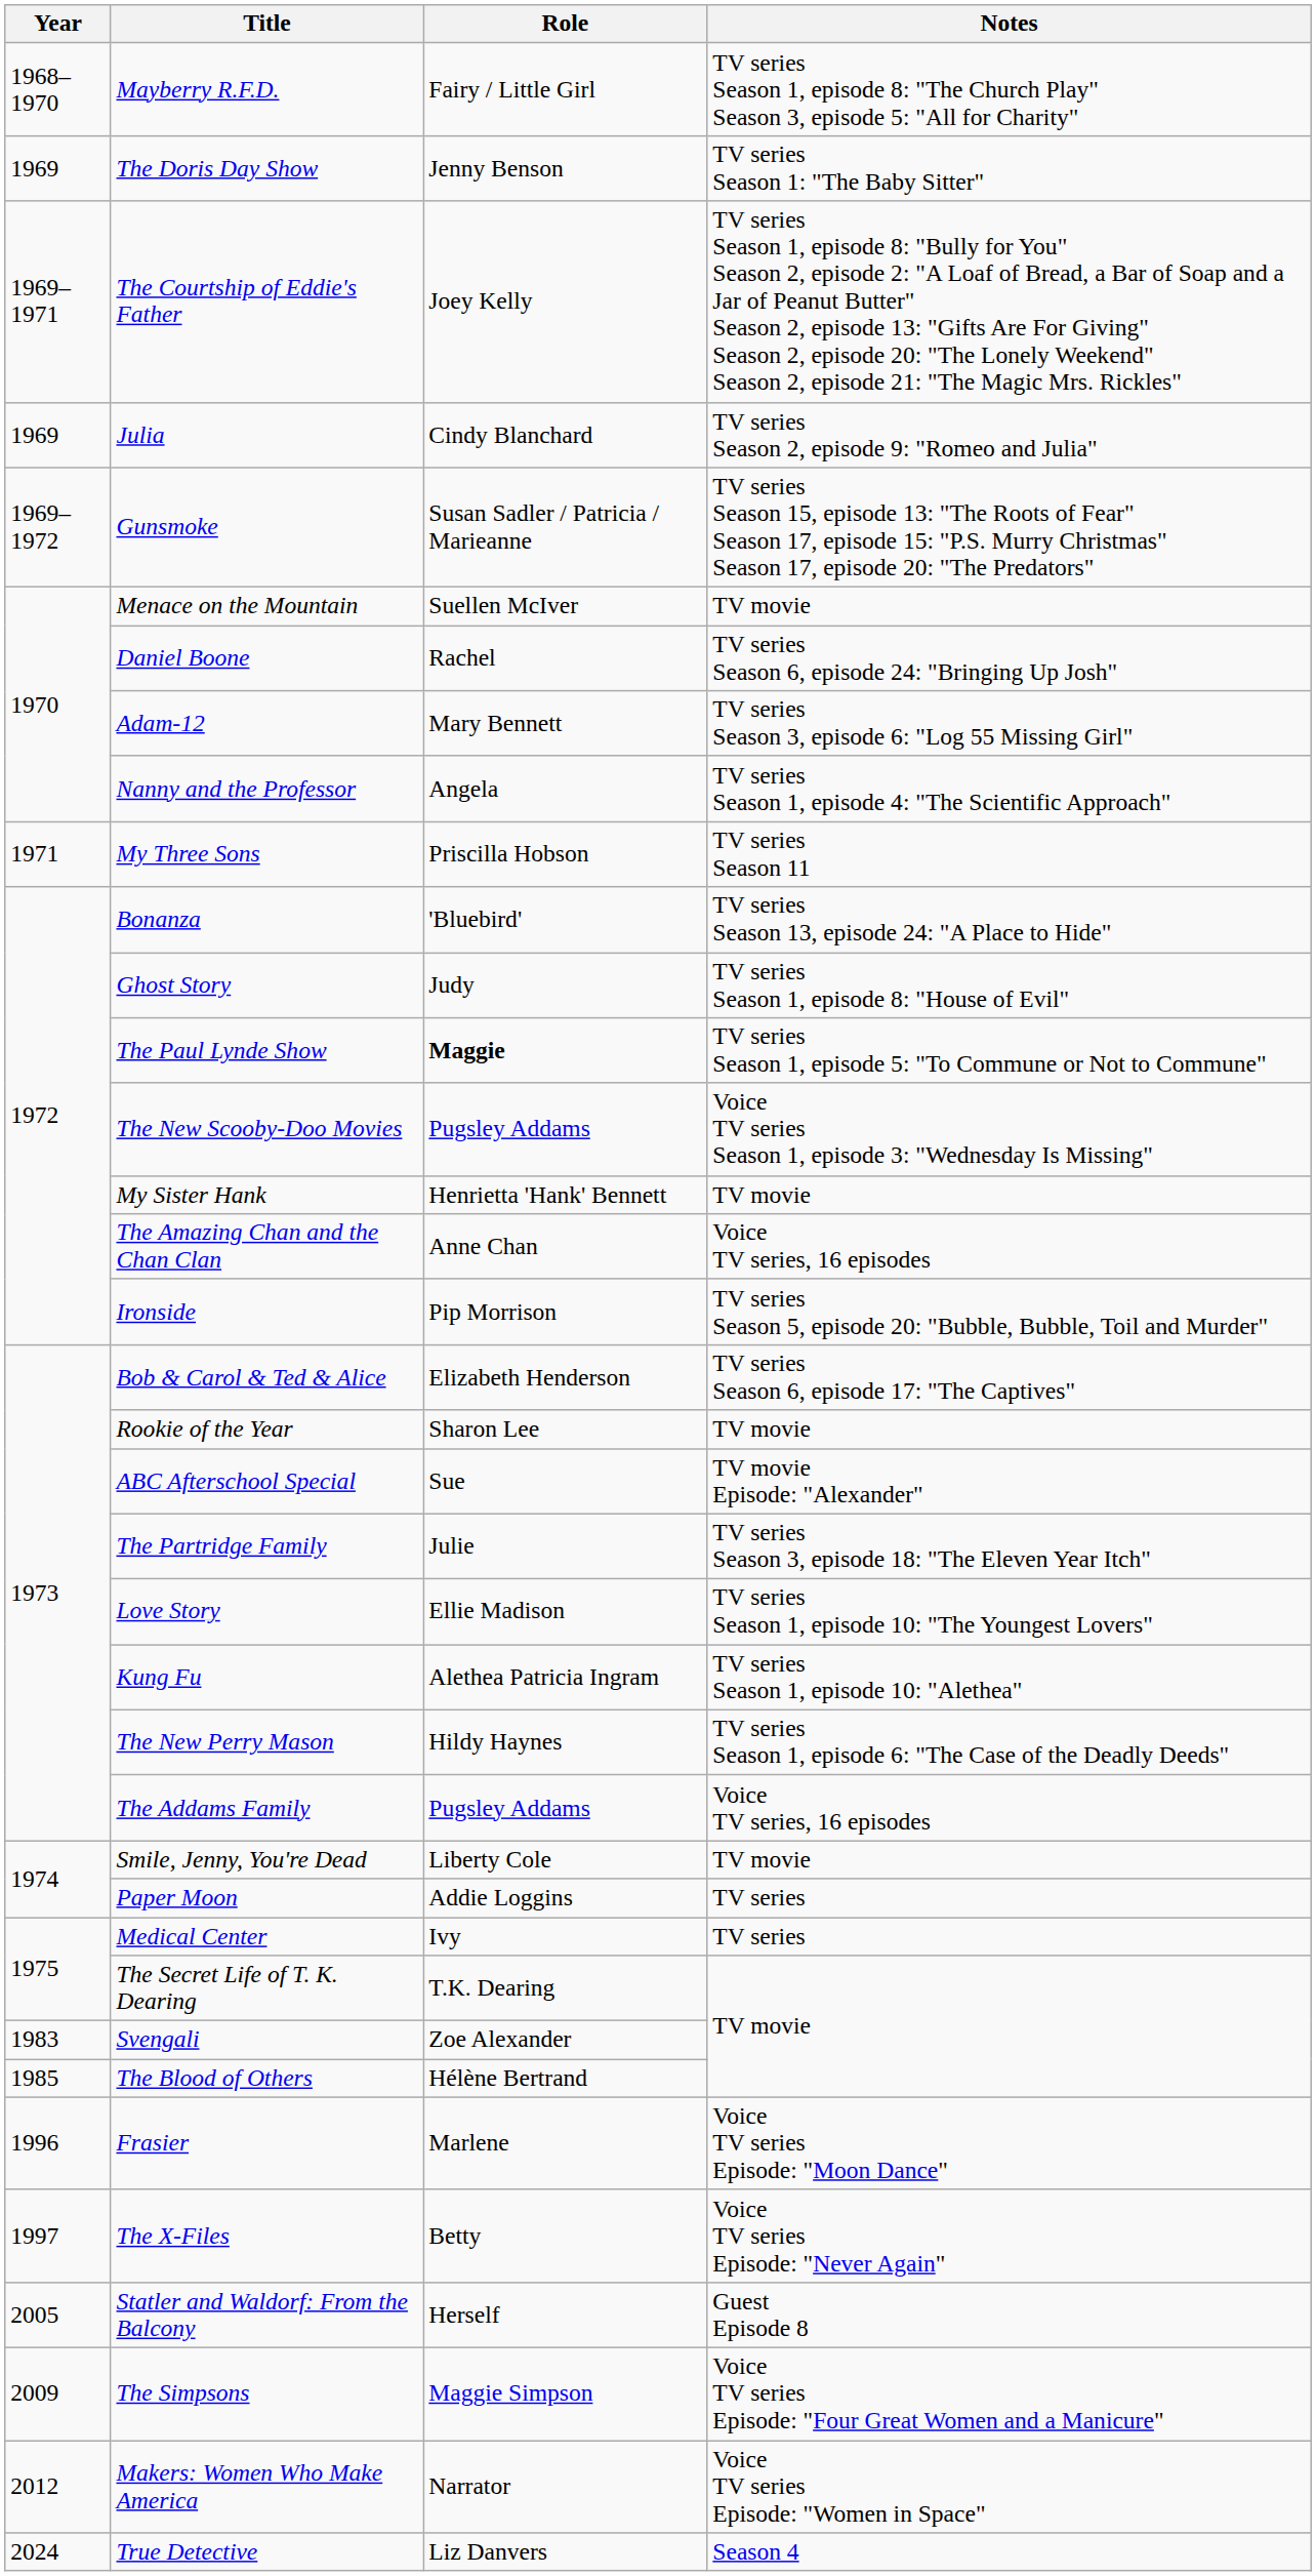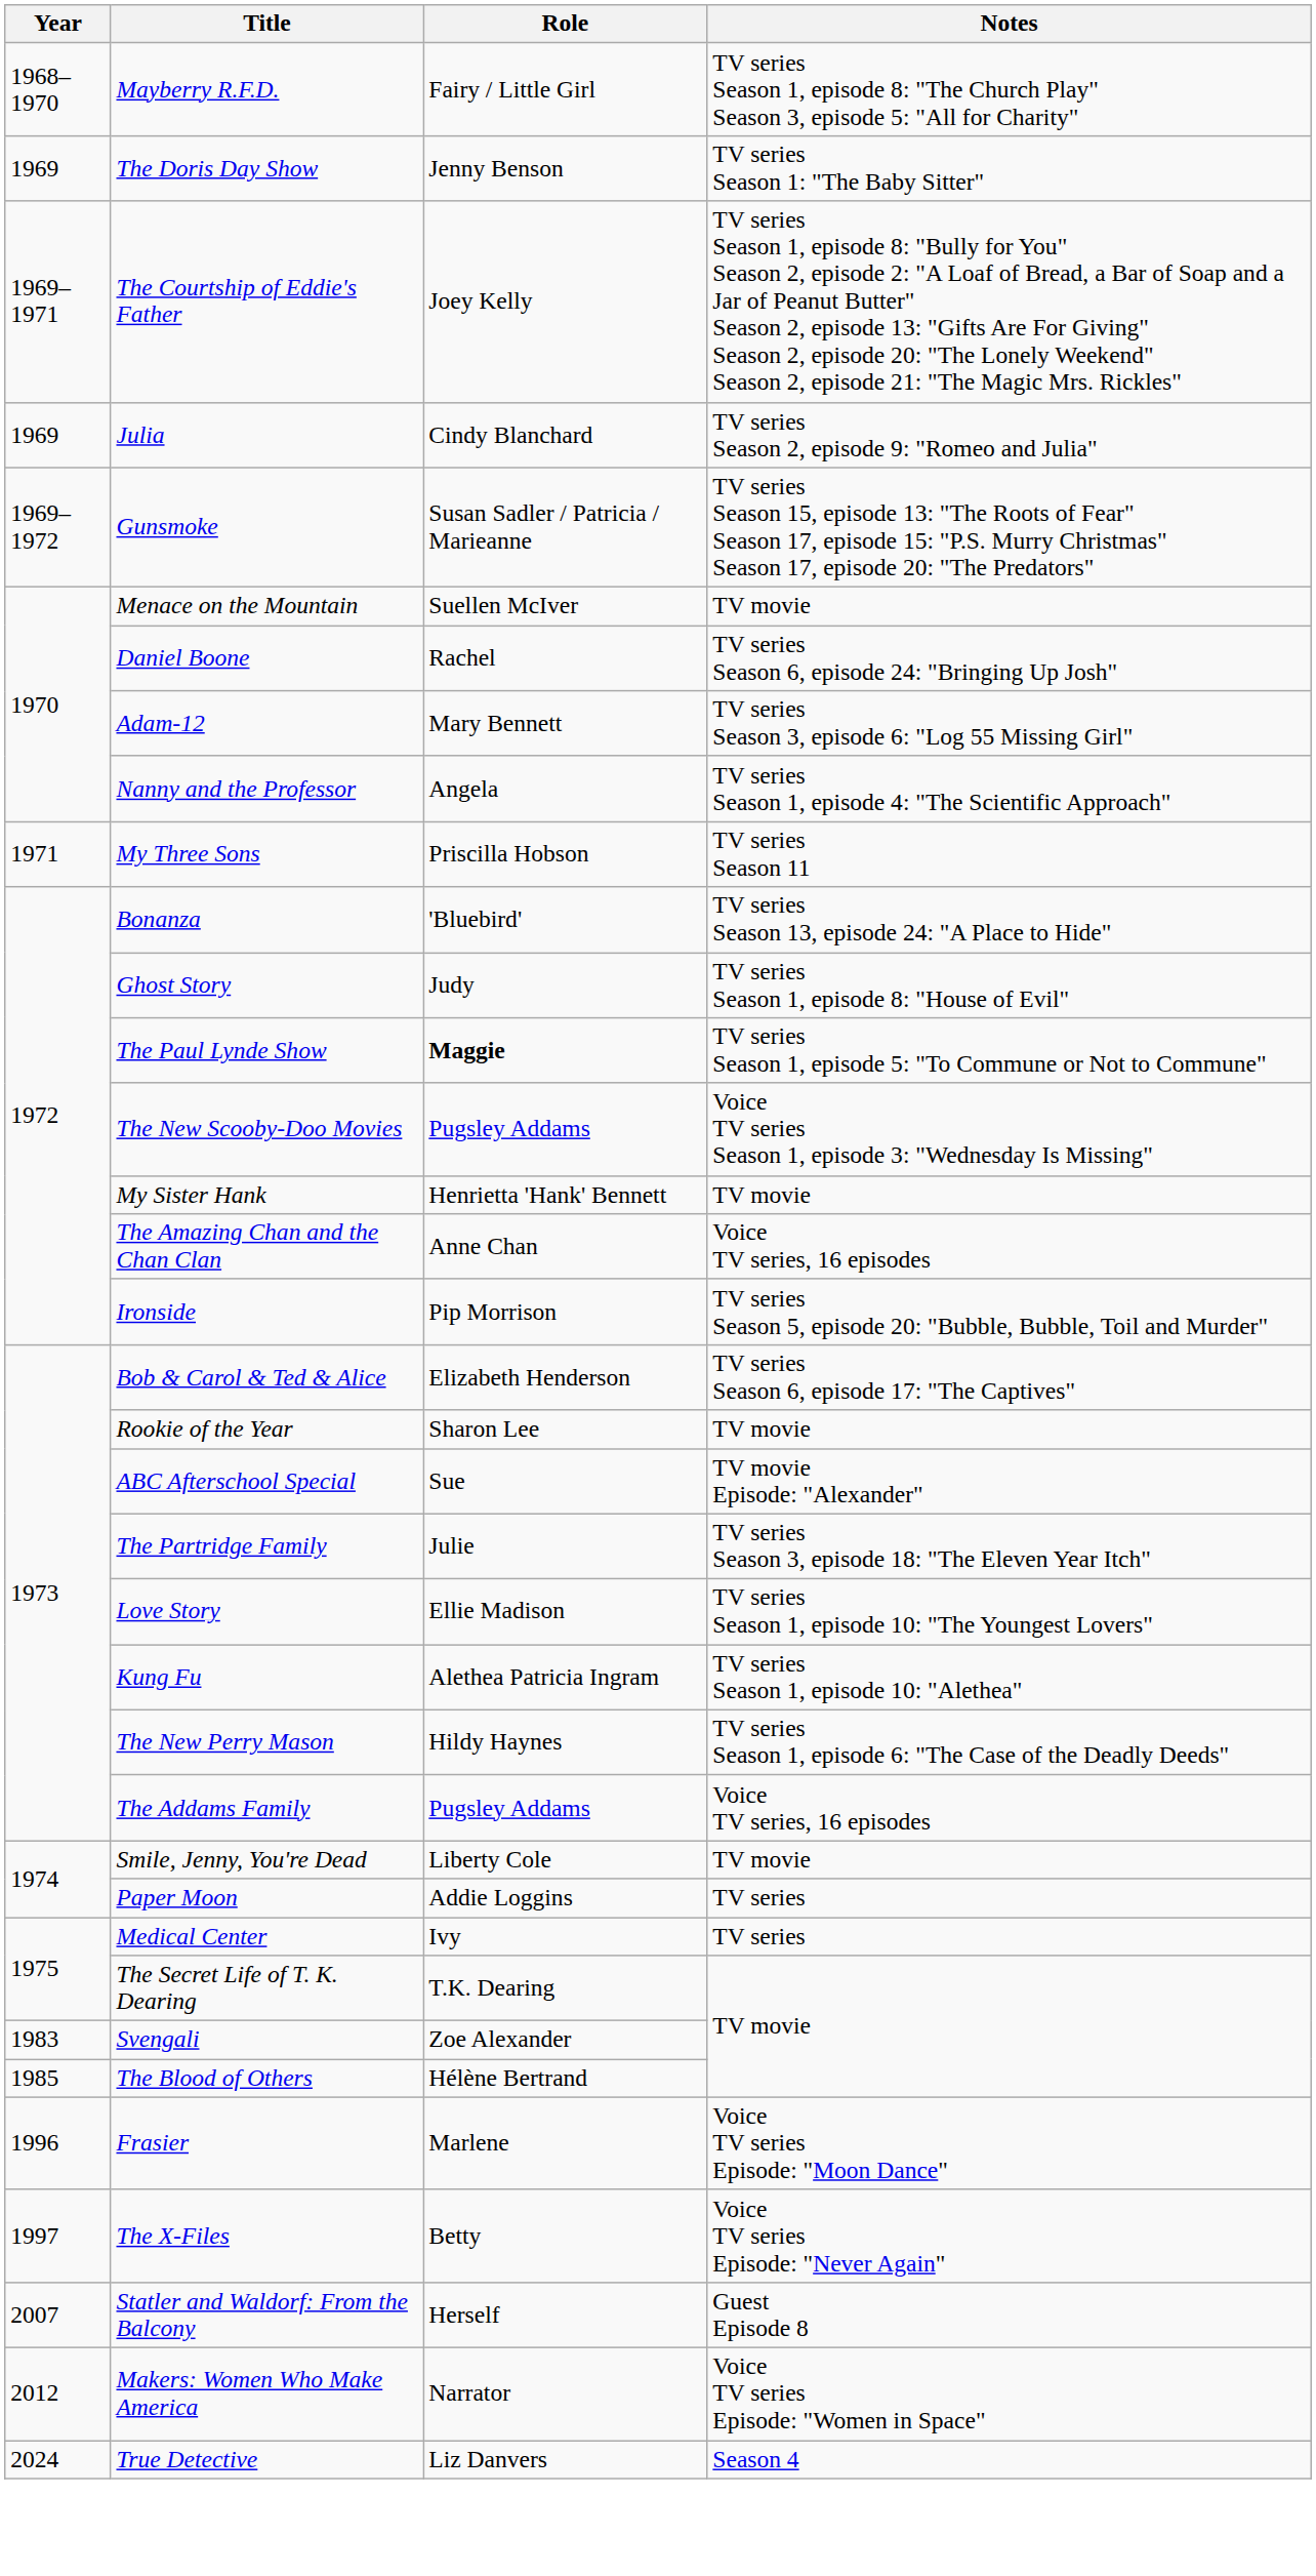Statler and Waldorf: From the Balcony | Year: 2005 -> 2007
- row: 2009 | The Simpsons | Maggie Simpson | Voice TV series Episode: "Four Great Women and a Manicure"
